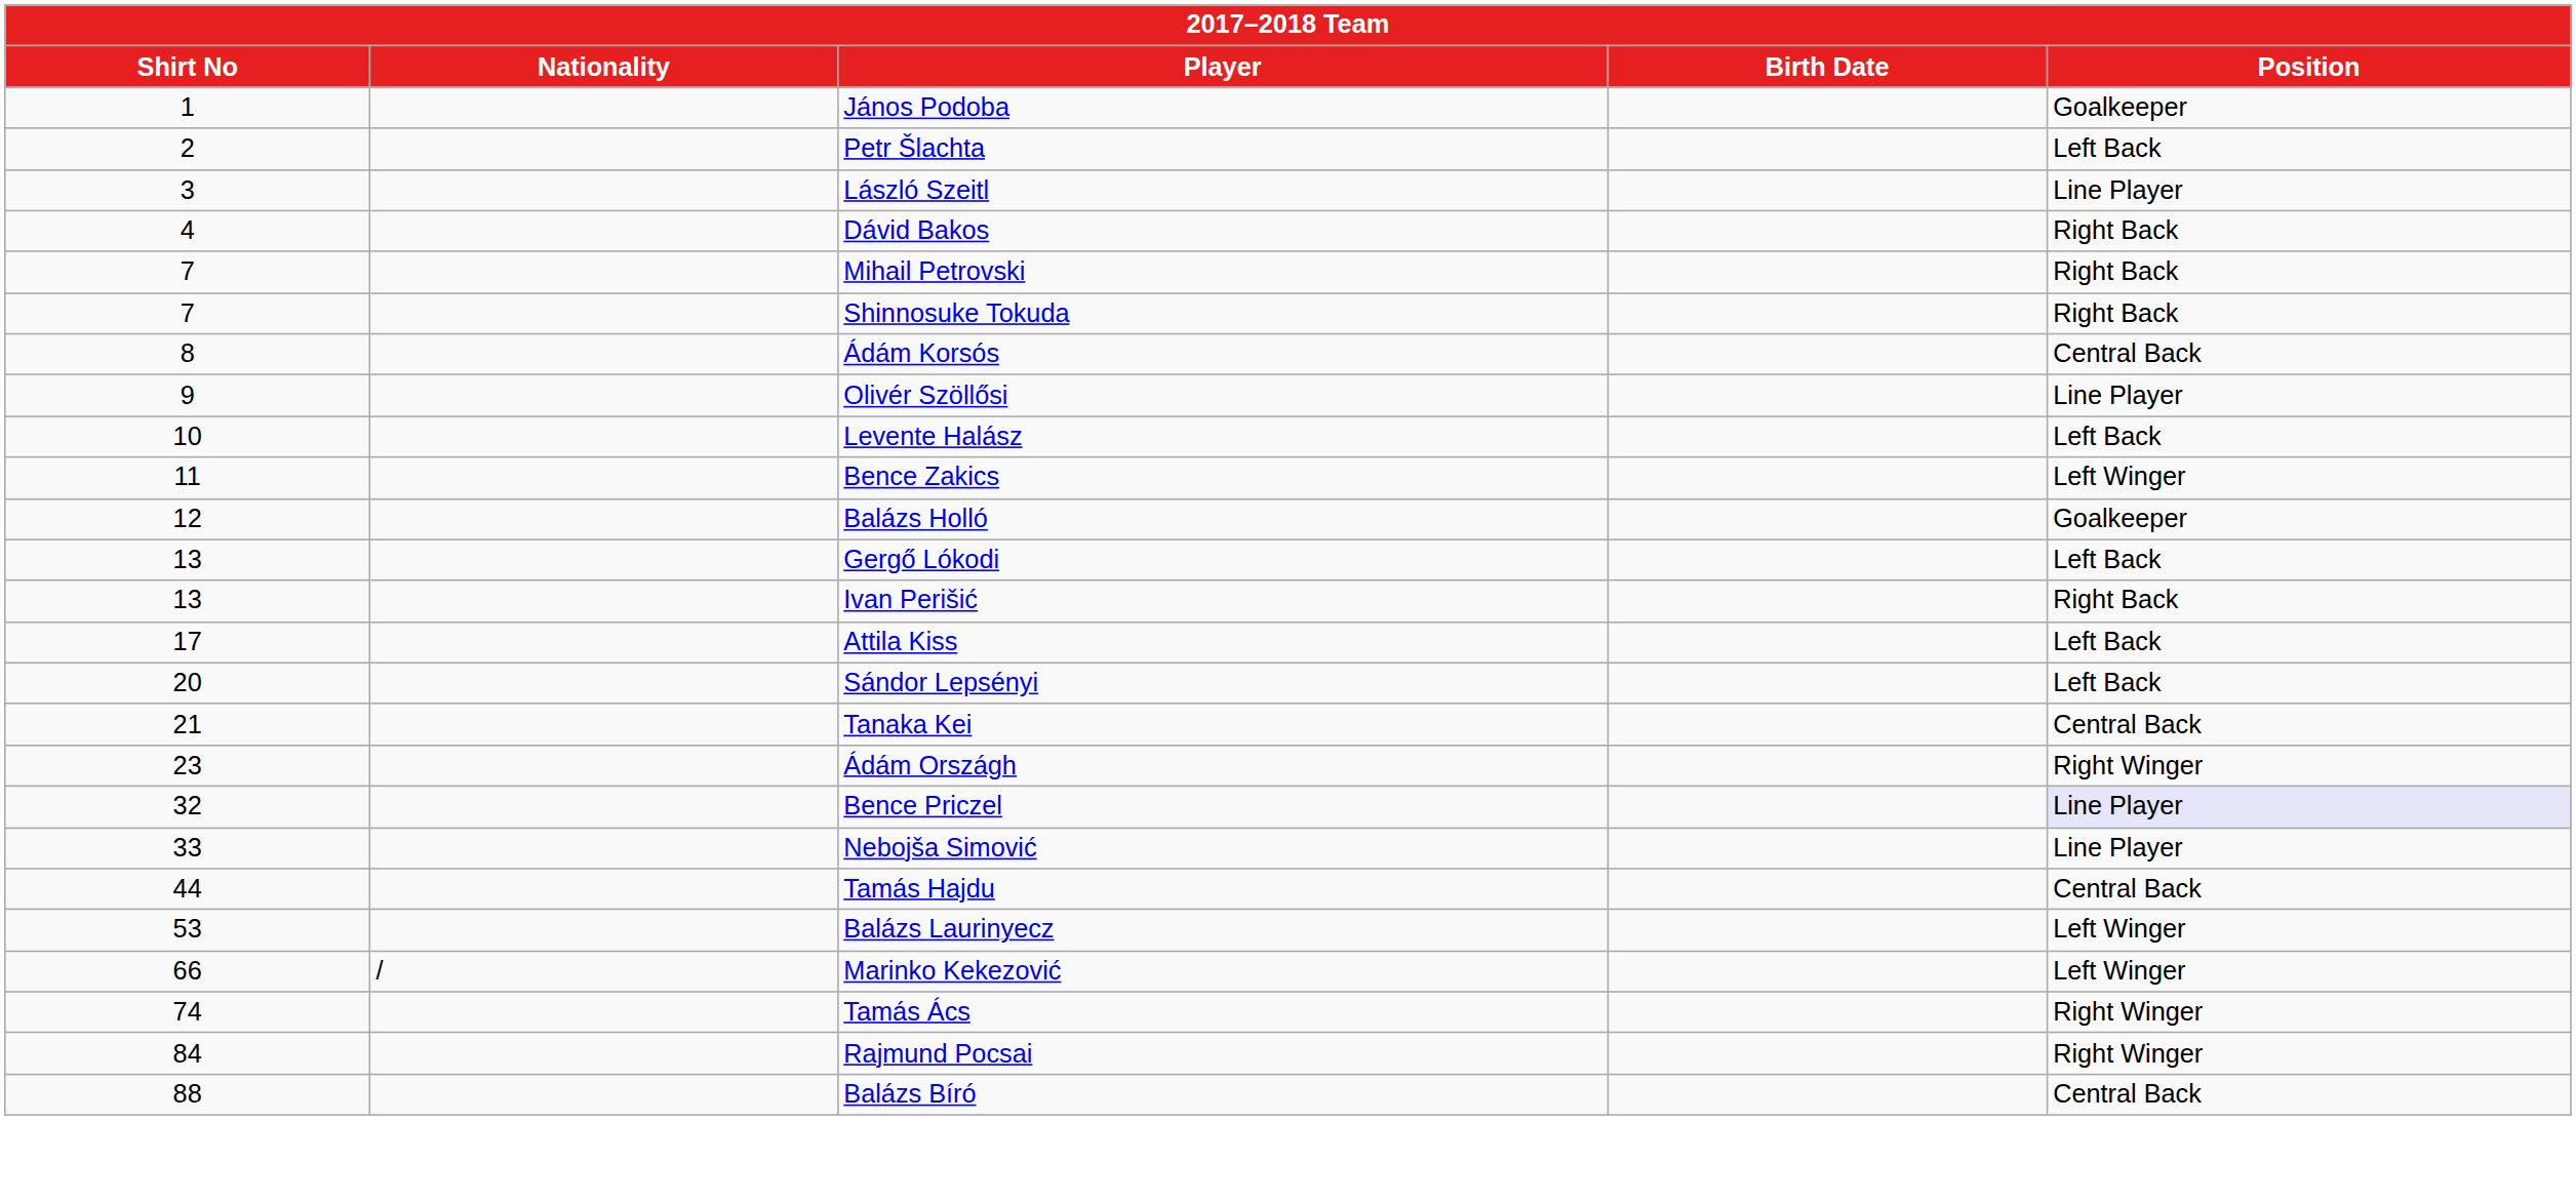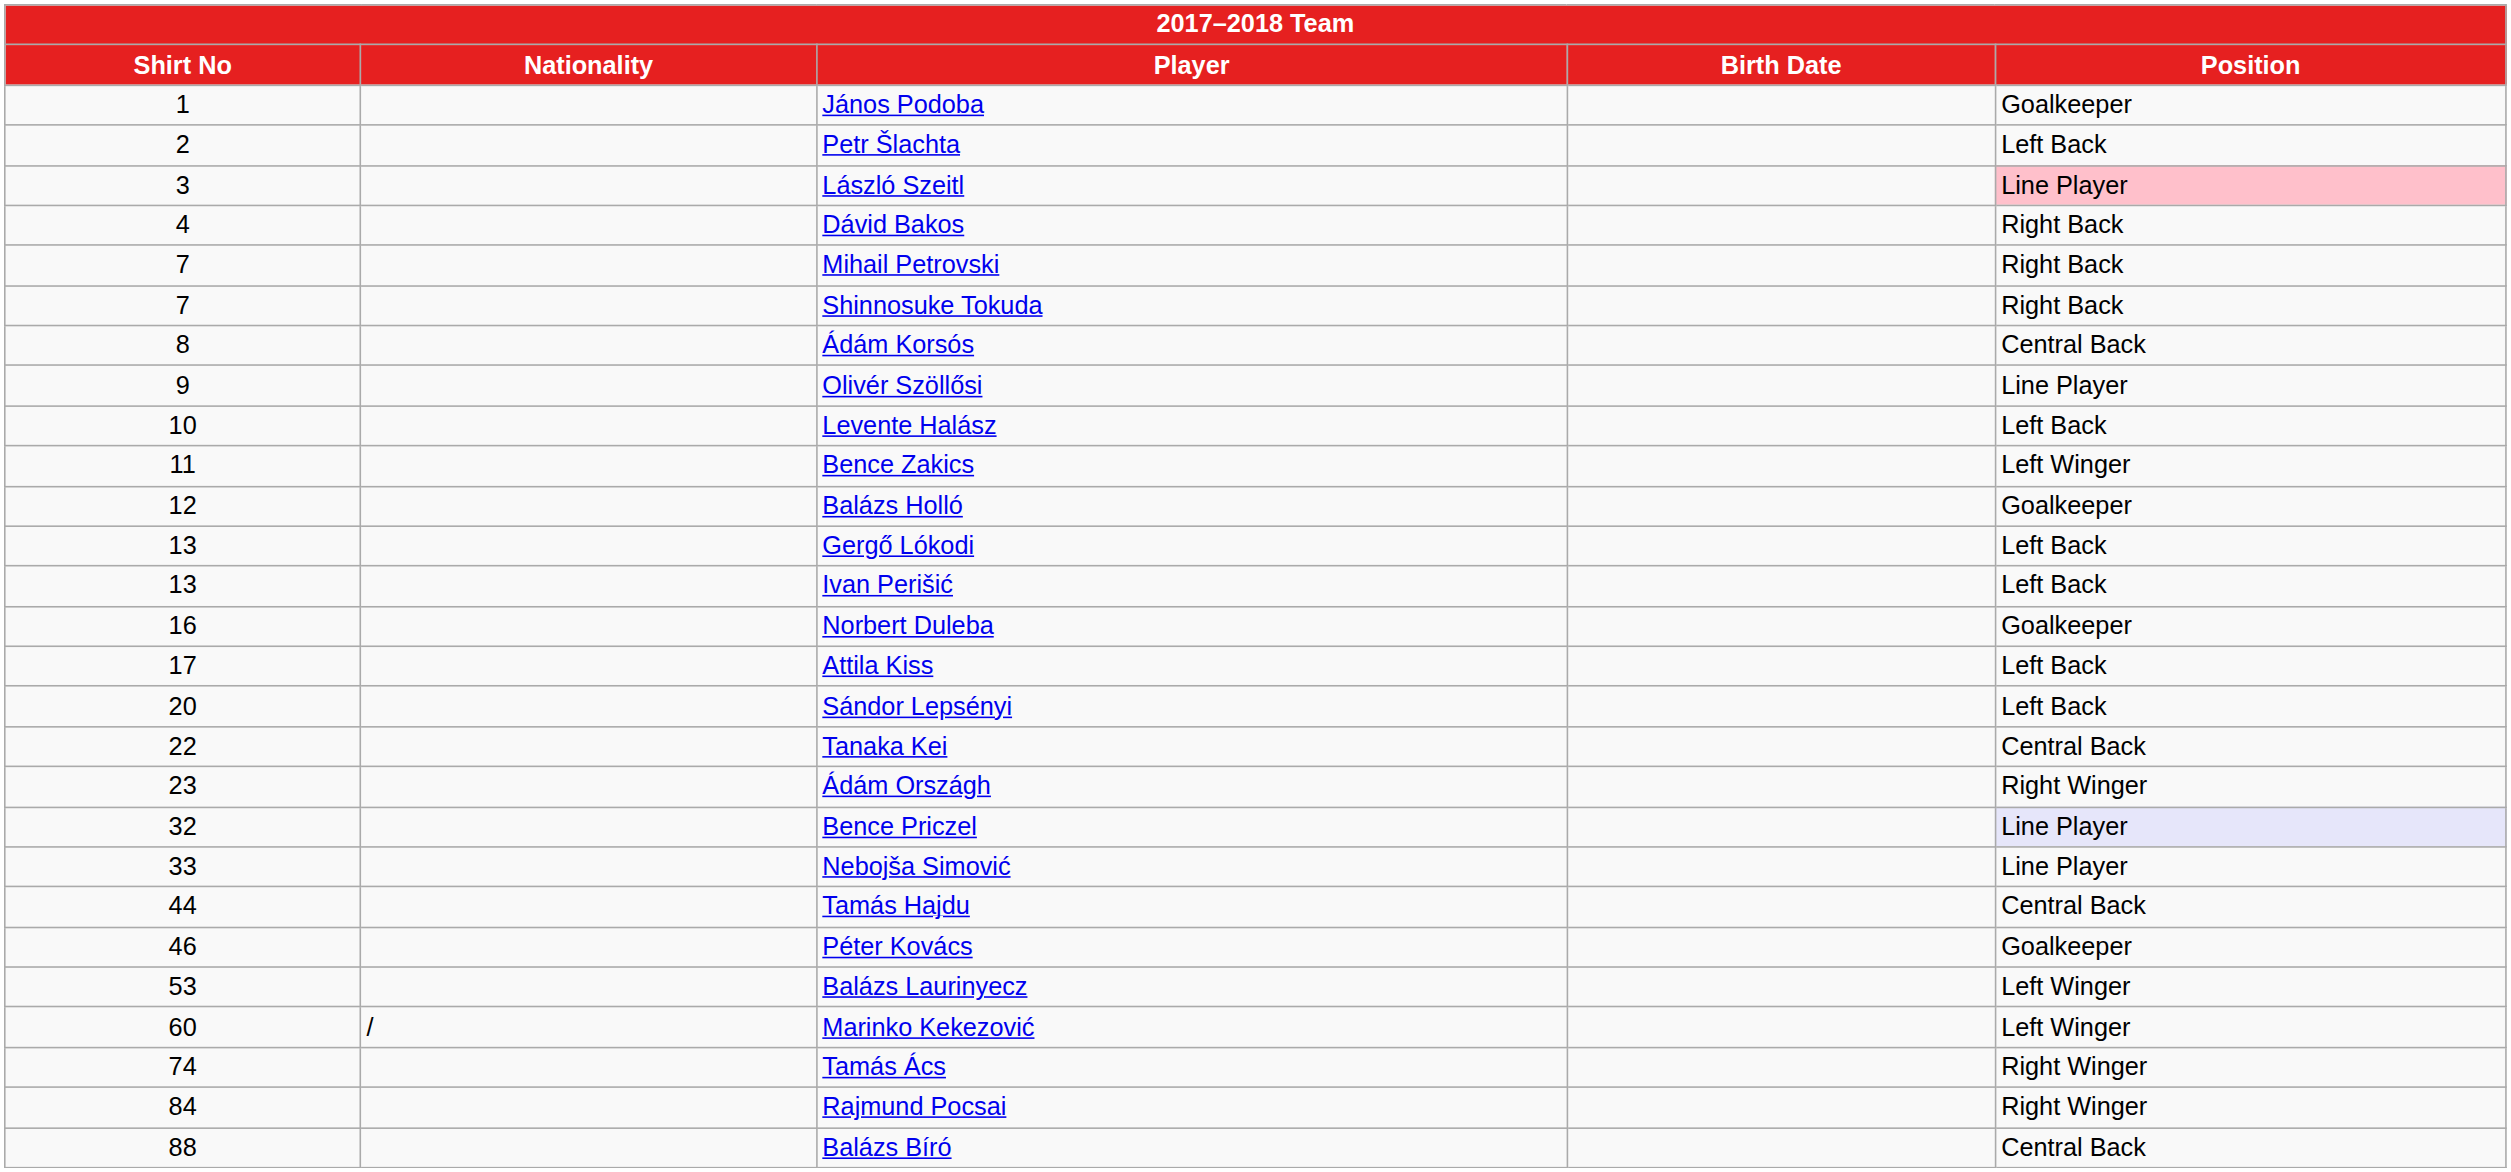László Szeitl | Position: no background -> pink background
Ivan Perišić | Position: Right Back -> Left Back
+ row: 16 | Norbert Duleba | Goalkeeper
Tanaka Kei | Shirt No: 21 -> 22
+ row: 46 | Péter Kovács | Goalkeeper
Marinko Kekezović | Shirt No: 66 -> 60
